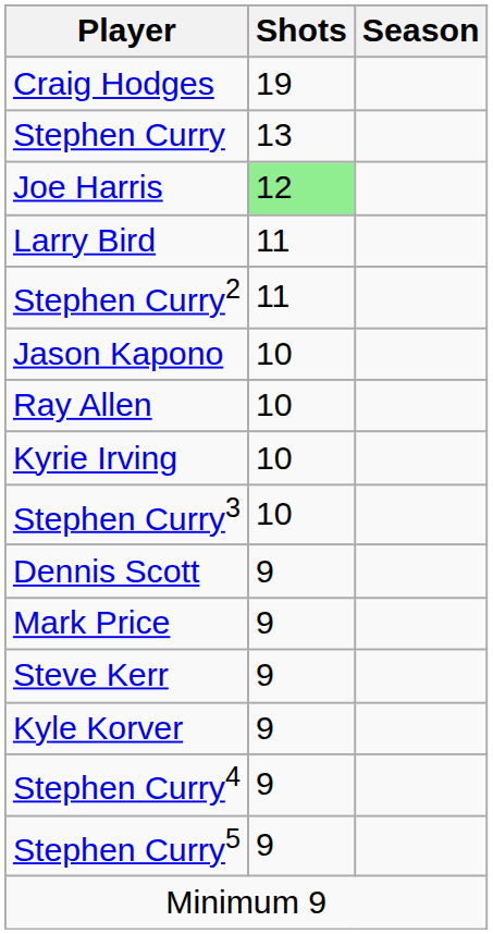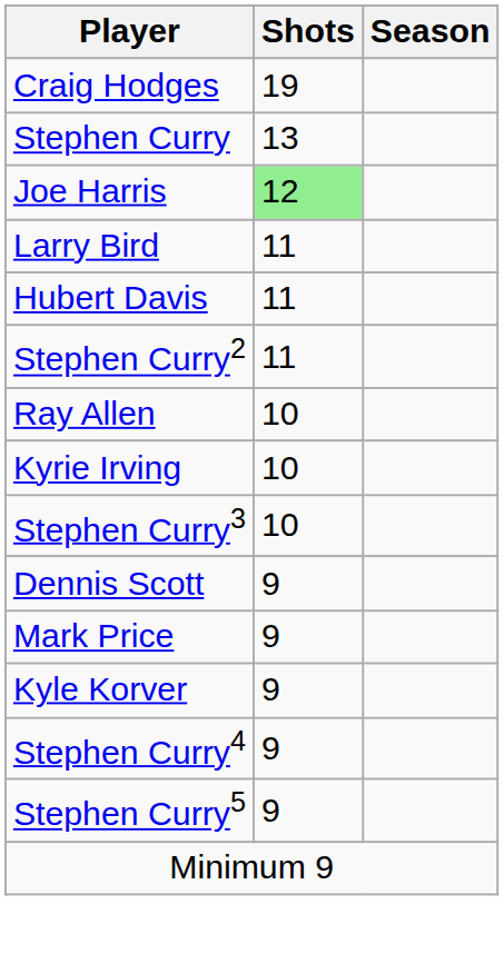+ row: Hubert Davis | 11
- row: Jason Kapono | 10
- row: Steve Kerr | 9
